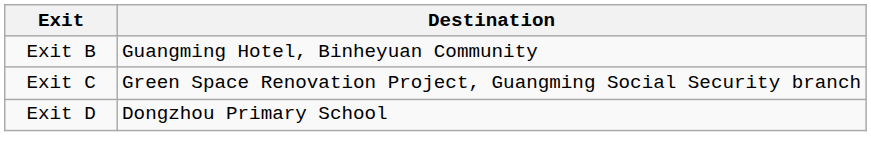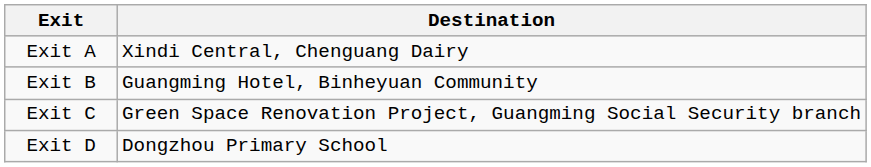+ row: Exit A | Xindi Central, Chenguang Dairy
